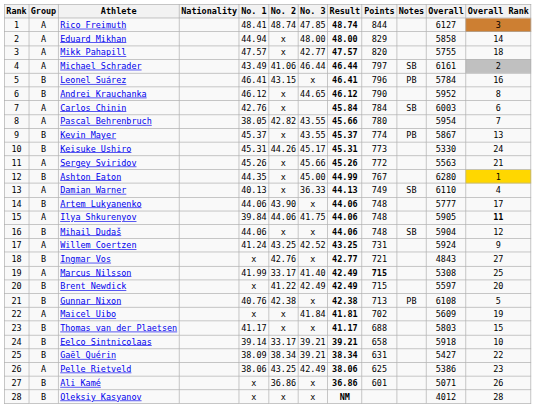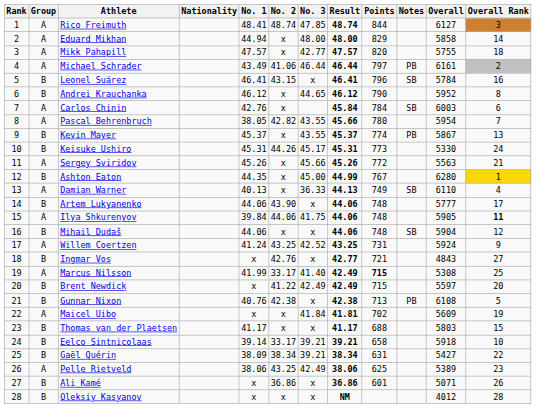Michael Schrader | Notes: SB -> PB
Leonel Suárez | Notes: PB -> SB
Pelle Rietveld | Overall: 5386 -> 5389
